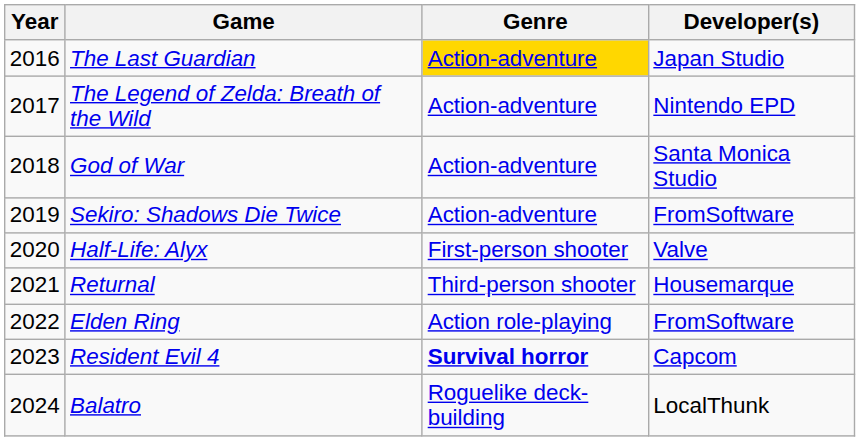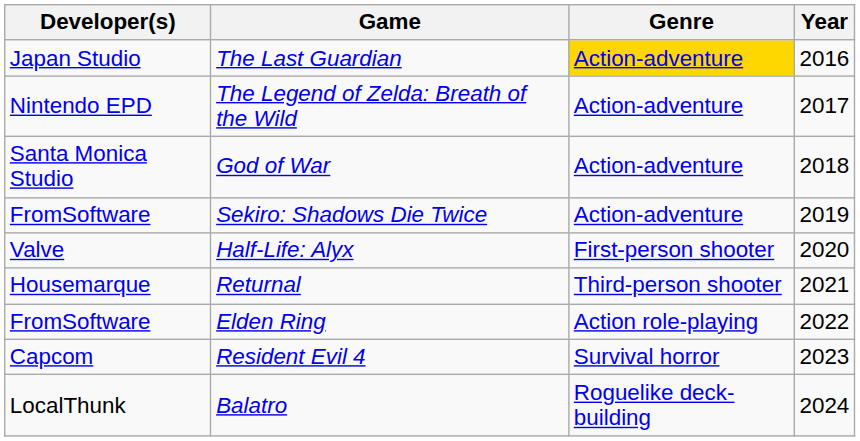columns swapped: Year <-> Developer(s)
Resident Evil 4 | Genre: bold -> normal
